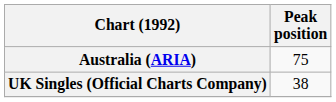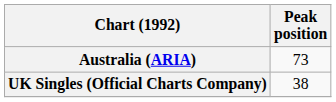Australia (ARIA) | Peak position: 75 -> 73
